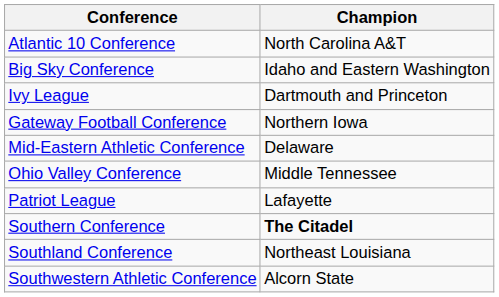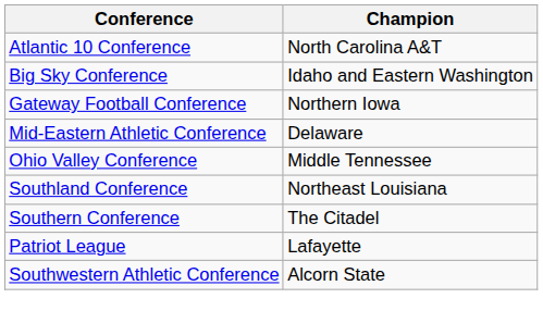- row: Ivy League | Dartmouth and Princeton
rows swapped: Patriot League <-> Southland Conference
Southern Conference | Champion: bold -> normal
